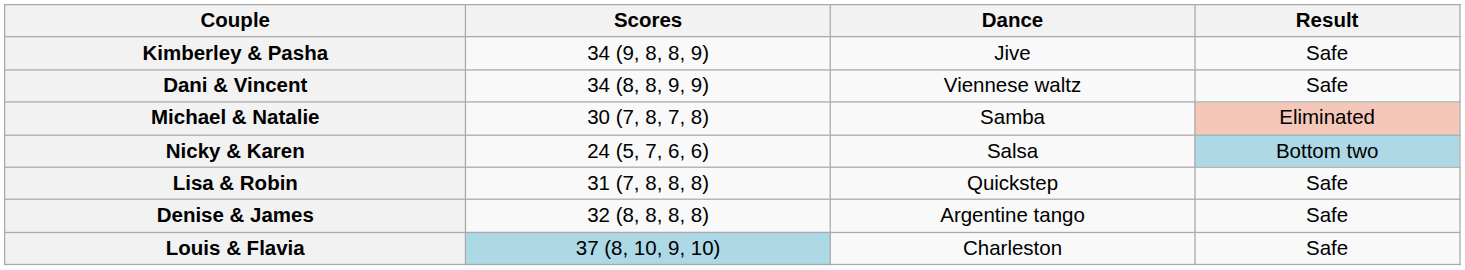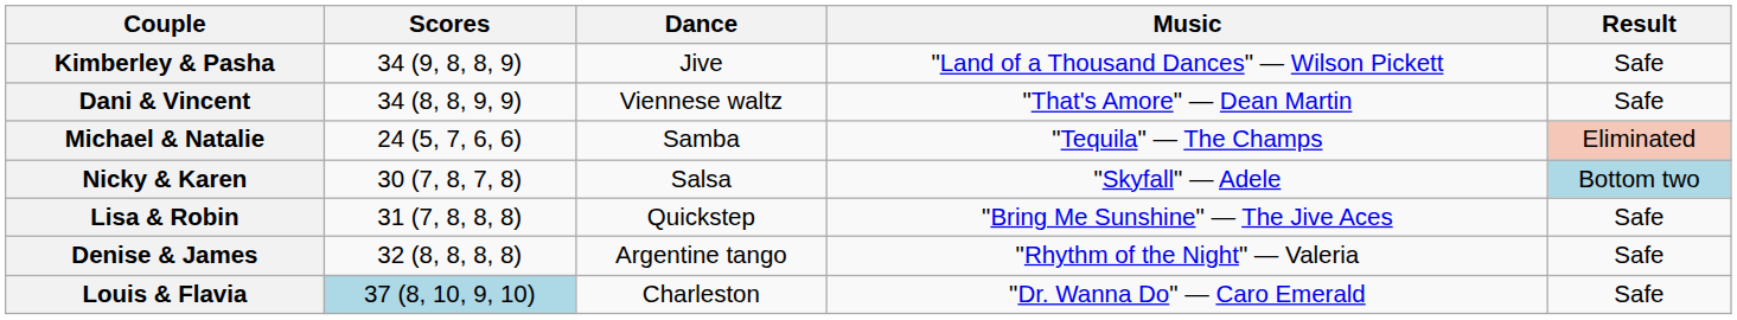+ column: Music | "Land of a Thousand Dances" — Wilson Pickett | "That's Amore" — Dean Martin | "Tequila" — The Champs | "Skyfall" — Adele | "Bring Me Sunshine" — The Jive Aces | "Rhythm of the Night" — Valeria | "Dr. Wanna Do" — Caro Emerald
Michael & Natalie | Scores: 30 (7, 8, 7, 8) -> 24 (5, 7, 6, 6)
Nicky & Karen | Scores: 24 (5, 7, 6, 6) -> 30 (7, 8, 7, 8)
